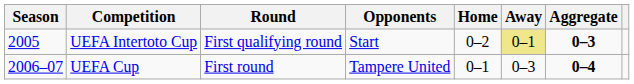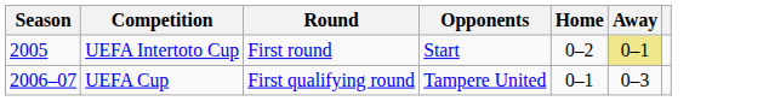- column: Aggregate | 0–3 | 0–4
UEFA Intertoto Cup | Round: First qualifying round -> First round
UEFA Cup | Round: First round -> First qualifying round
